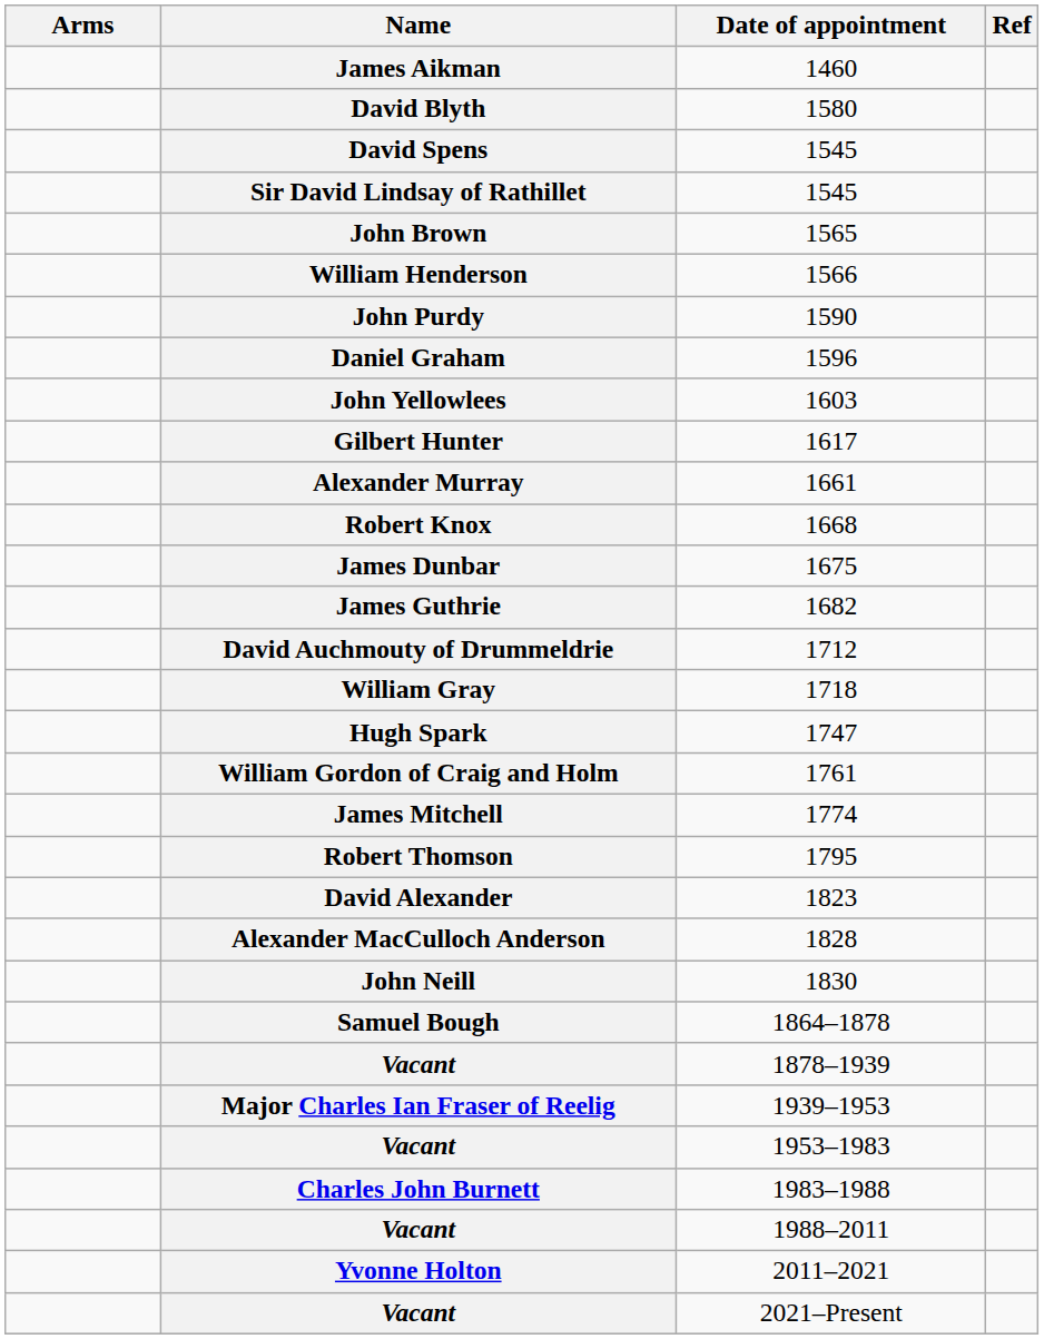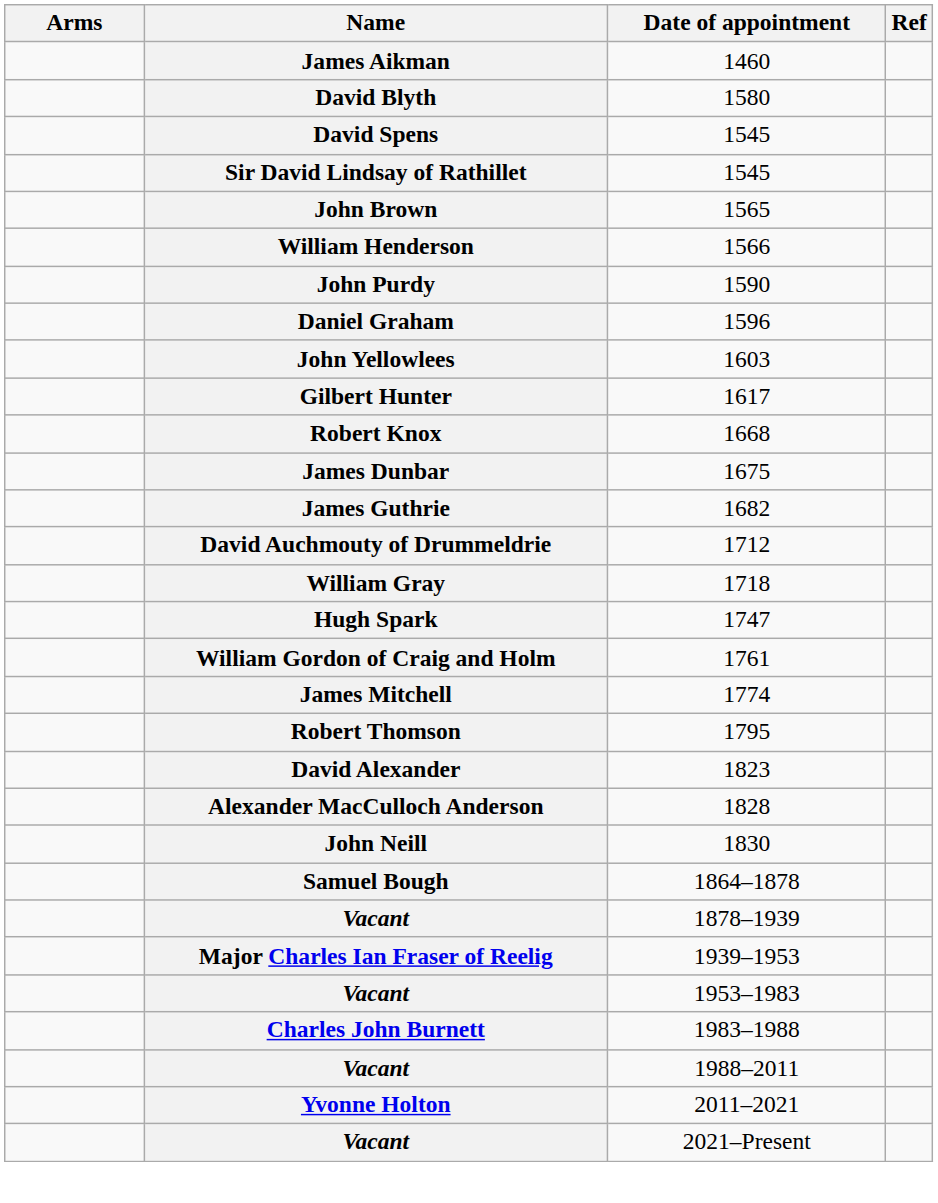- row: Alexander Murray | 1661
